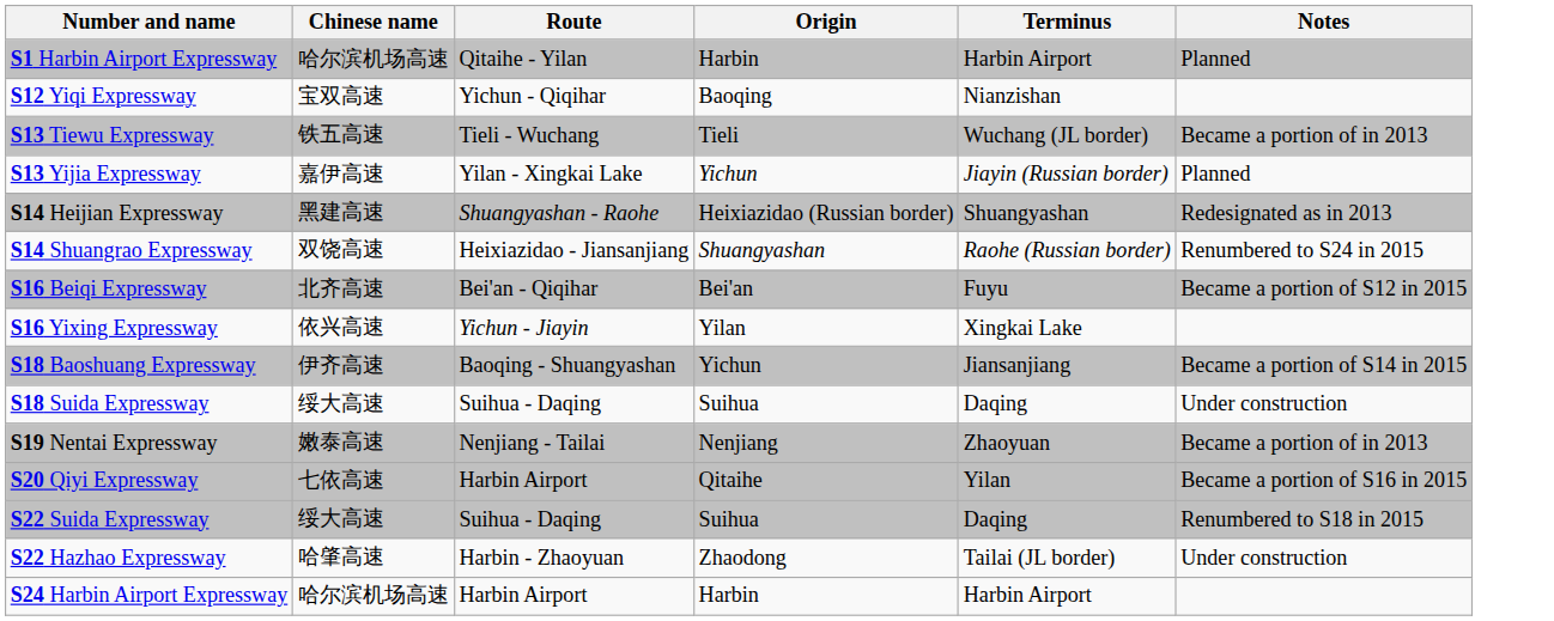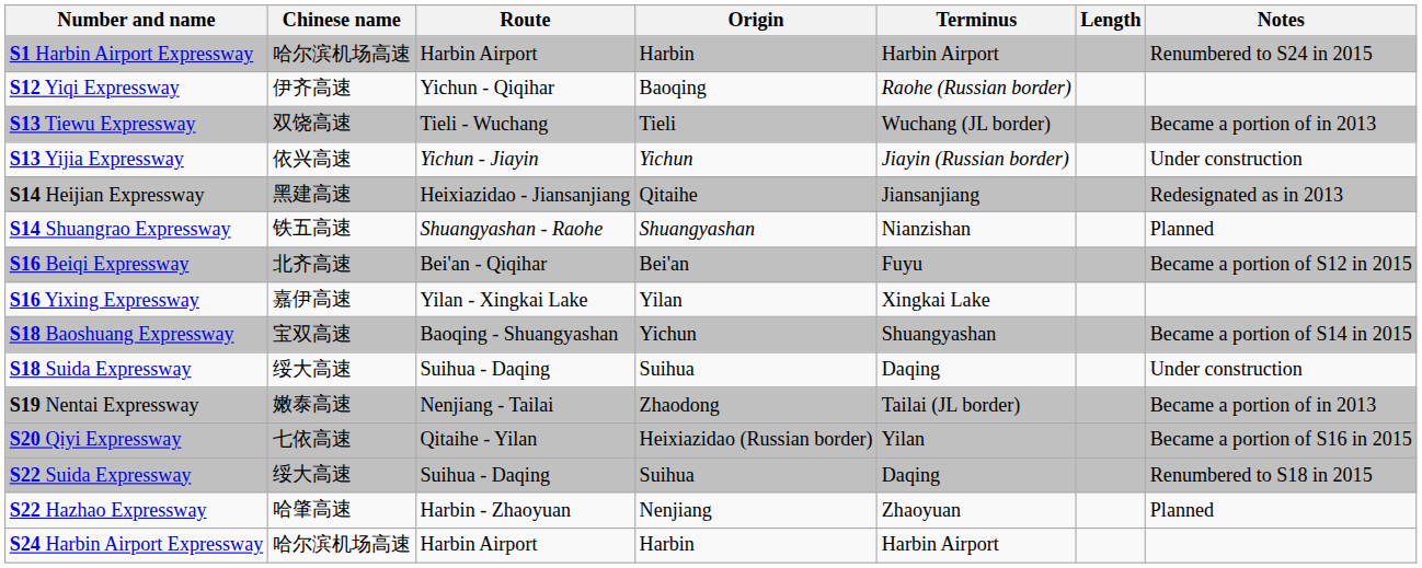+ column: Length
S1 Harbin Airport Expressway | Route: Qitaihe - Yilan -> Harbin Airport
S1 Harbin Airport Expressway | Notes: Planned -> Renumbered to S24 in 2015
S12 Yiqi Expressway | Chinese name: 宝双高速 -> 伊齐高速
S12 Yiqi Expressway | Terminus: Nianzishan -> Raohe (Russian border)
S13 Tiewu Expressway | Chinese name: 铁五高速 -> 双饶高速
S13 Yijia Expressway | Chinese name: 嘉伊高速 -> 依兴高速
S13 Yijia Expressway | Route: Yilan - Xingkai Lake -> Yichun - Jiayin
S13 Yijia Expressway | Notes: Planned -> Under construction
S14 Heijian Expressway | Route: Shuangyashan - Raohe -> Heixiazidao - Jiansanjiang
S14 Heijian Expressway | Origin: Heixiazidao (Russian border) -> Qitaihe
S14 Heijian Expressway | Terminus: Shuangyashan -> Jiansanjiang
S14 Shuangrao Expressway | Chinese name: 双饶高速 -> 铁五高速
S14 Shuangrao Expressway | Route: Heixiazidao - Jiansanjiang -> Shuangyashan - Raohe
S14 Shuangrao Expressway | Terminus: Raohe (Russian border) -> Nianzishan
S14 Shuangrao Expressway | Notes: Renumbered to S24 in 2015 -> Planned
S16 Yixing Expressway | Chinese name: 依兴高速 -> 嘉伊高速
S16 Yixing Expressway | Route: Yichun - Jiayin -> Yilan - Xingkai Lake
S18 Baoshuang Expressway | Chinese name: 伊齐高速 -> 宝双高速
S18 Baoshuang Expressway | Terminus: Jiansanjiang -> Shuangyashan
S19 Nentai Expressway | Origin: Nenjiang -> Zhaodong
S19 Nentai Expressway | Terminus: Zhaoyuan -> Tailai (JL border)
S20 Qiyi Expressway | Route: Harbin Airport -> Qitaihe - Yilan
S20 Qiyi Expressway | Origin: Qitaihe -> Heixiazidao (Russian border)
S22 Hazhao Expressway | Origin: Zhaodong -> Nenjiang
S22 Hazhao Expressway | Terminus: Tailai (JL border) -> Zhaoyuan
S22 Hazhao Expressway | Notes: Under construction -> Planned
